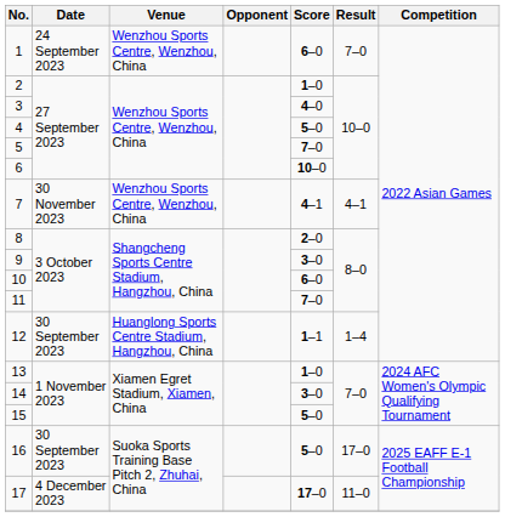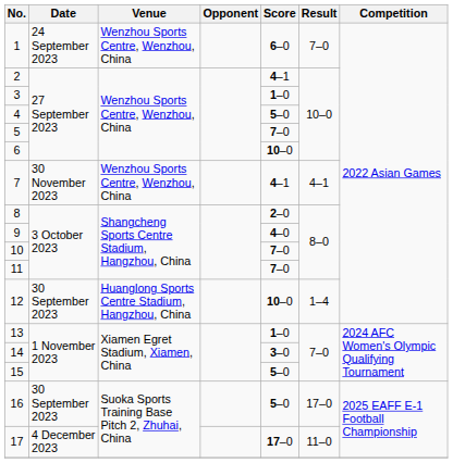2 | Score: 1–0 -> 4–1
3 | Score: 4–0 -> 1–0
9 | Score: 3–0 -> 4–0
10 | Score: 6–0 -> 7–0
12 | Score: 1–1 -> 10–0
